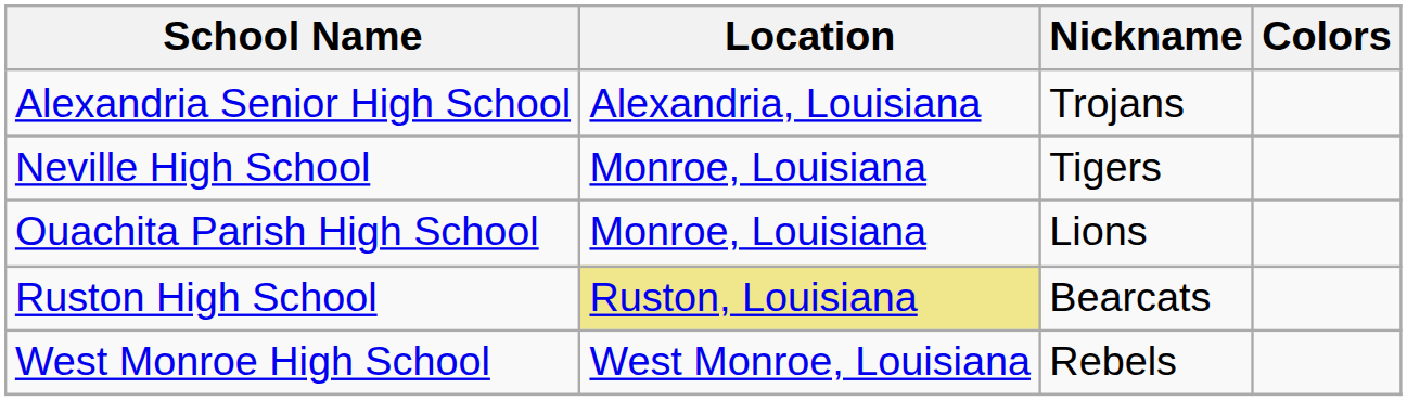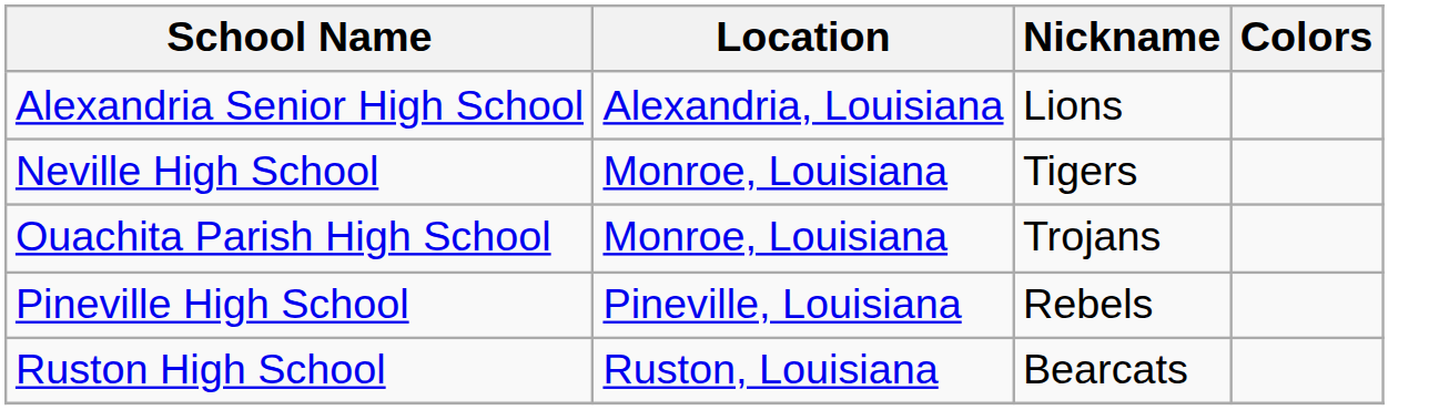Alexandria Senior High School | Nickname: Trojans -> Lions
Ouachita Parish High School | Nickname: Lions -> Trojans
+ row: Pineville High School | Pineville, Louisiana | Rebels
Ruston High School | Location: khaki background -> no background
- row: West Monroe High School | West Monroe, Louisiana | Rebels
